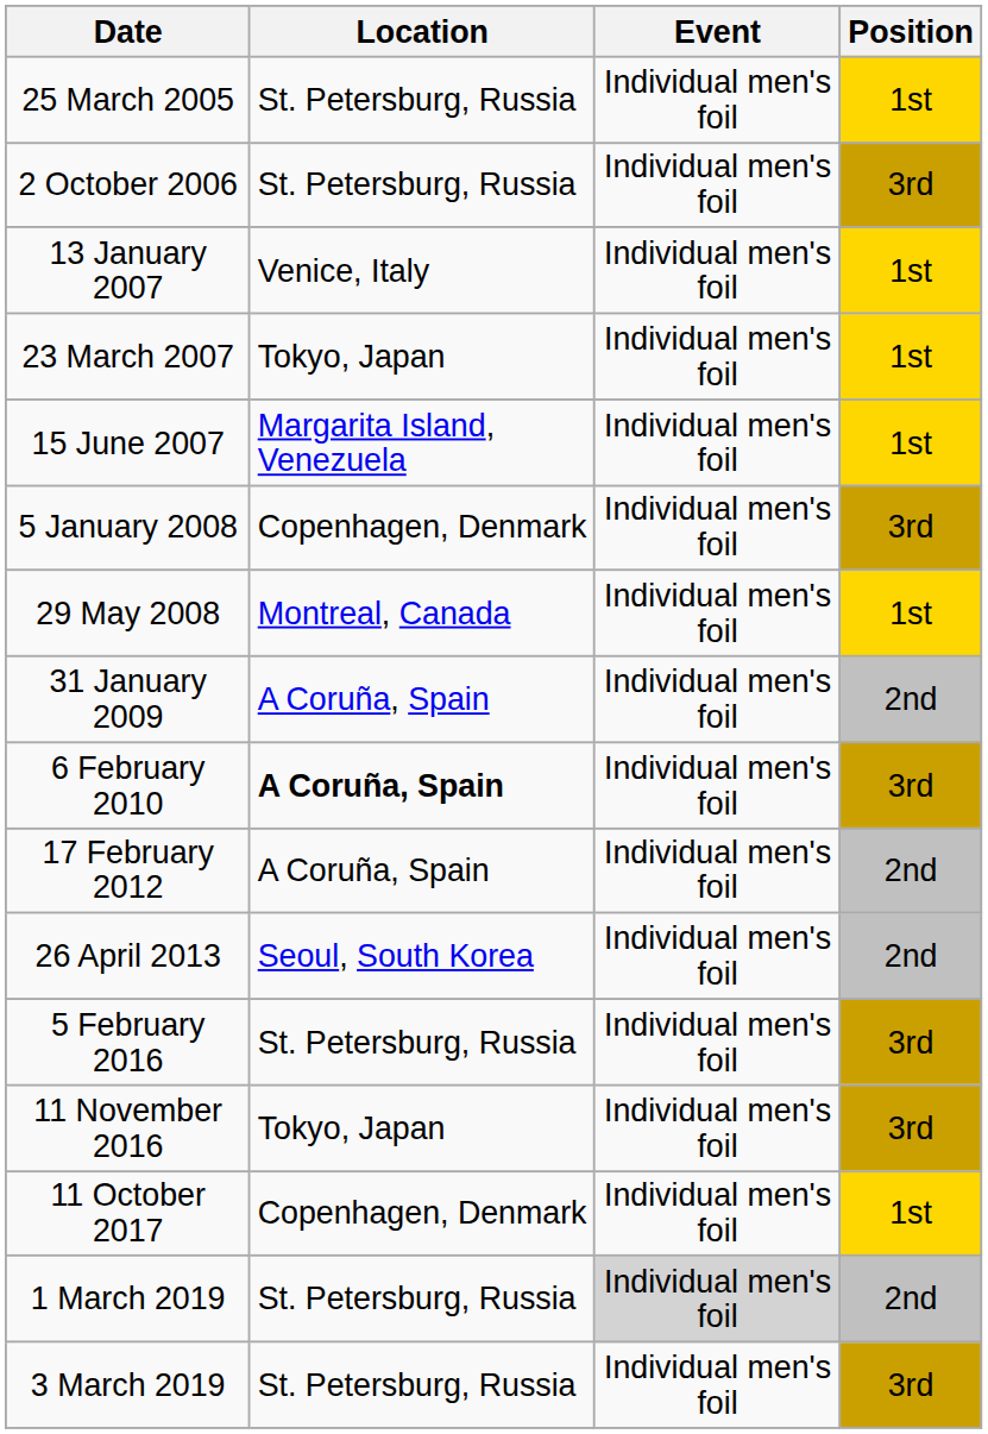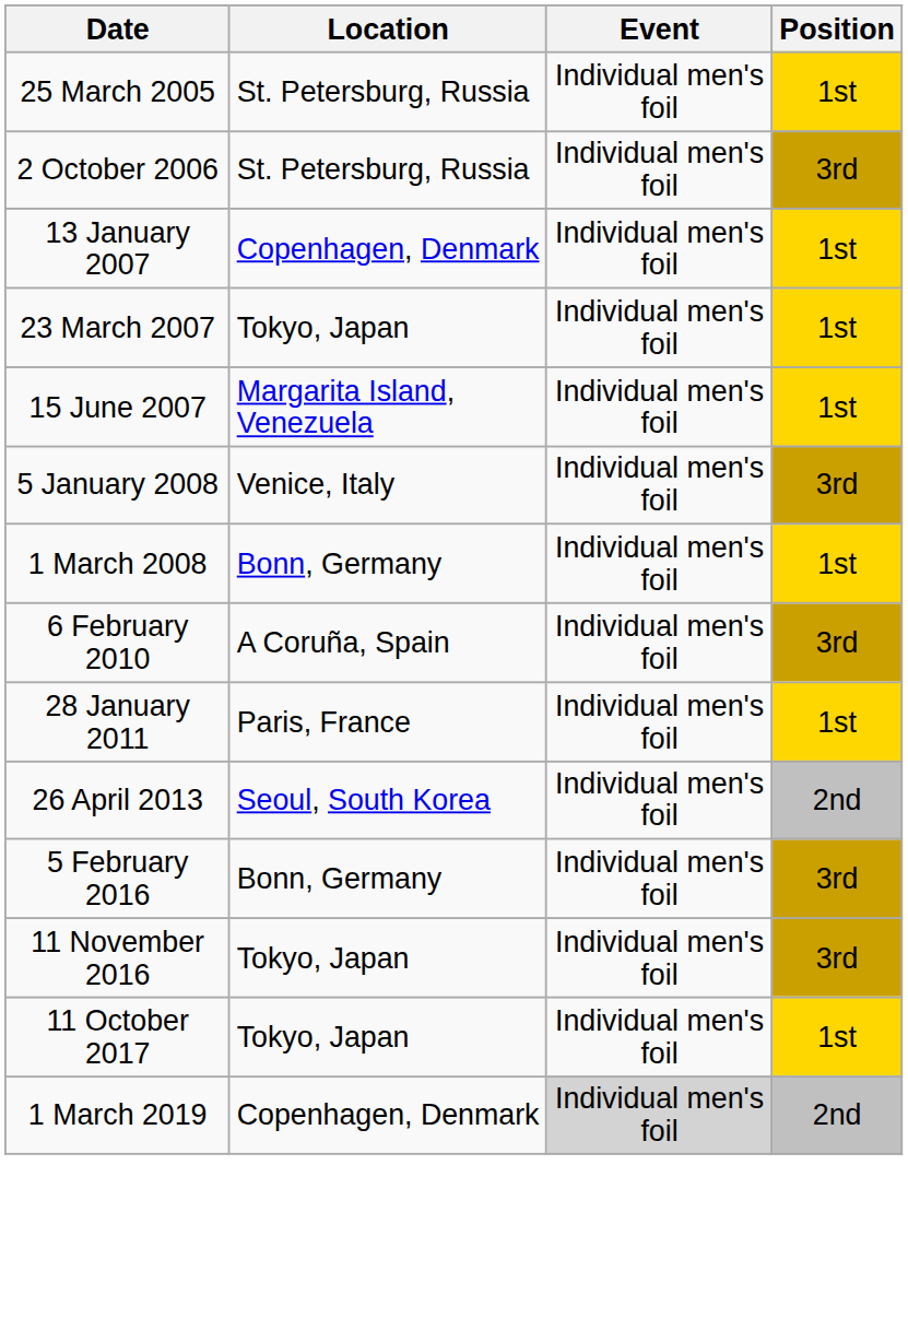13 January 2007 | Location: Venice, Italy -> Copenhagen, Denmark
5 January 2008 | Location: Copenhagen, Denmark -> Venice, Italy
+ row: 1 March 2008 | Bonn, Germany | Individual men's foil | 1st
- row: 29 May 2008 | Montreal, Canada | Individual men's foil | 1st
- row: 31 January 2009 | A Coruña, Spain | Individual men's foil | 2nd
6 February 2010 | Location: bold -> normal
+ row: 28 January 2011 | Paris, France | Individual men's foil | 1st
- row: 17 February 2012 | A Coruña, Spain | Individual men's foil | 2nd
5 February 2016 | Location: St. Petersburg, Russia -> Bonn, Germany
11 October 2017 | Location: Copenhagen, Denmark -> Tokyo, Japan
1 March 2019 | Location: St. Petersburg, Russia -> Copenhagen, Denmark
- row: 3 March 2019 | St. Petersburg, Russia | Individual men's foil | 3rd
